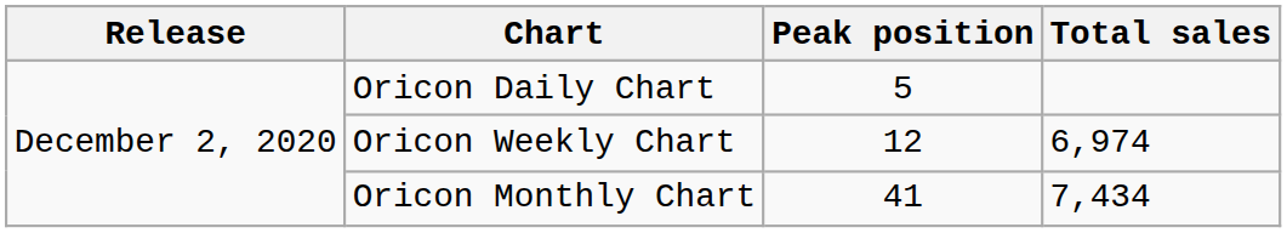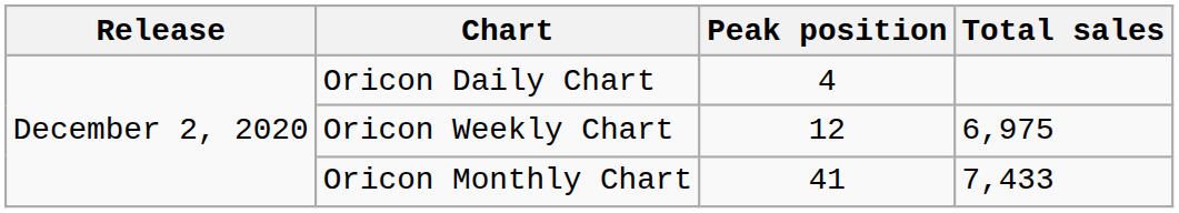Oricon Daily Chart | Peak position: 5 -> 4
Oricon Weekly Chart | Total sales: 6,974 -> 6,975
Oricon Monthly Chart | Total sales: 7,434 -> 7,433
